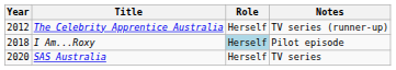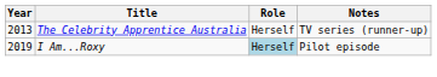The Celebrity Apprentice Australia | Year: 2012 -> 2013
I Am...Roxy | Year: 2018 -> 2019
- row: 2020 | SAS Australia | Herself | TV series
